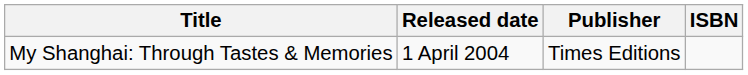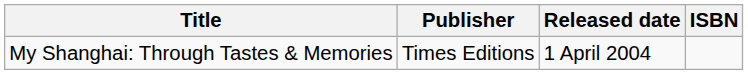columns swapped: Publisher <-> Released date
